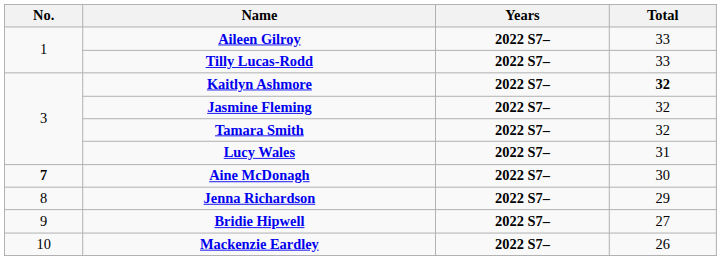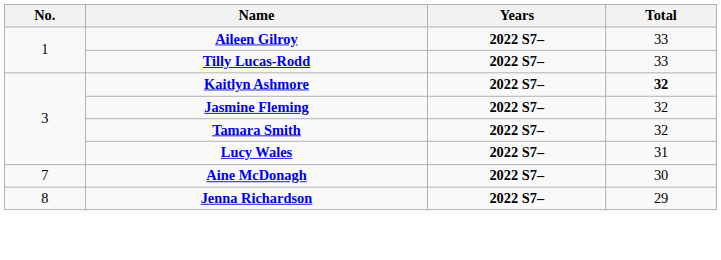Aine McDonagh | No.: bold -> normal
- row: 9 | Bridie Hipwell | 2022 S7– | 27
- row: 10 | Mackenzie Eardley | 2022 S7– | 26
